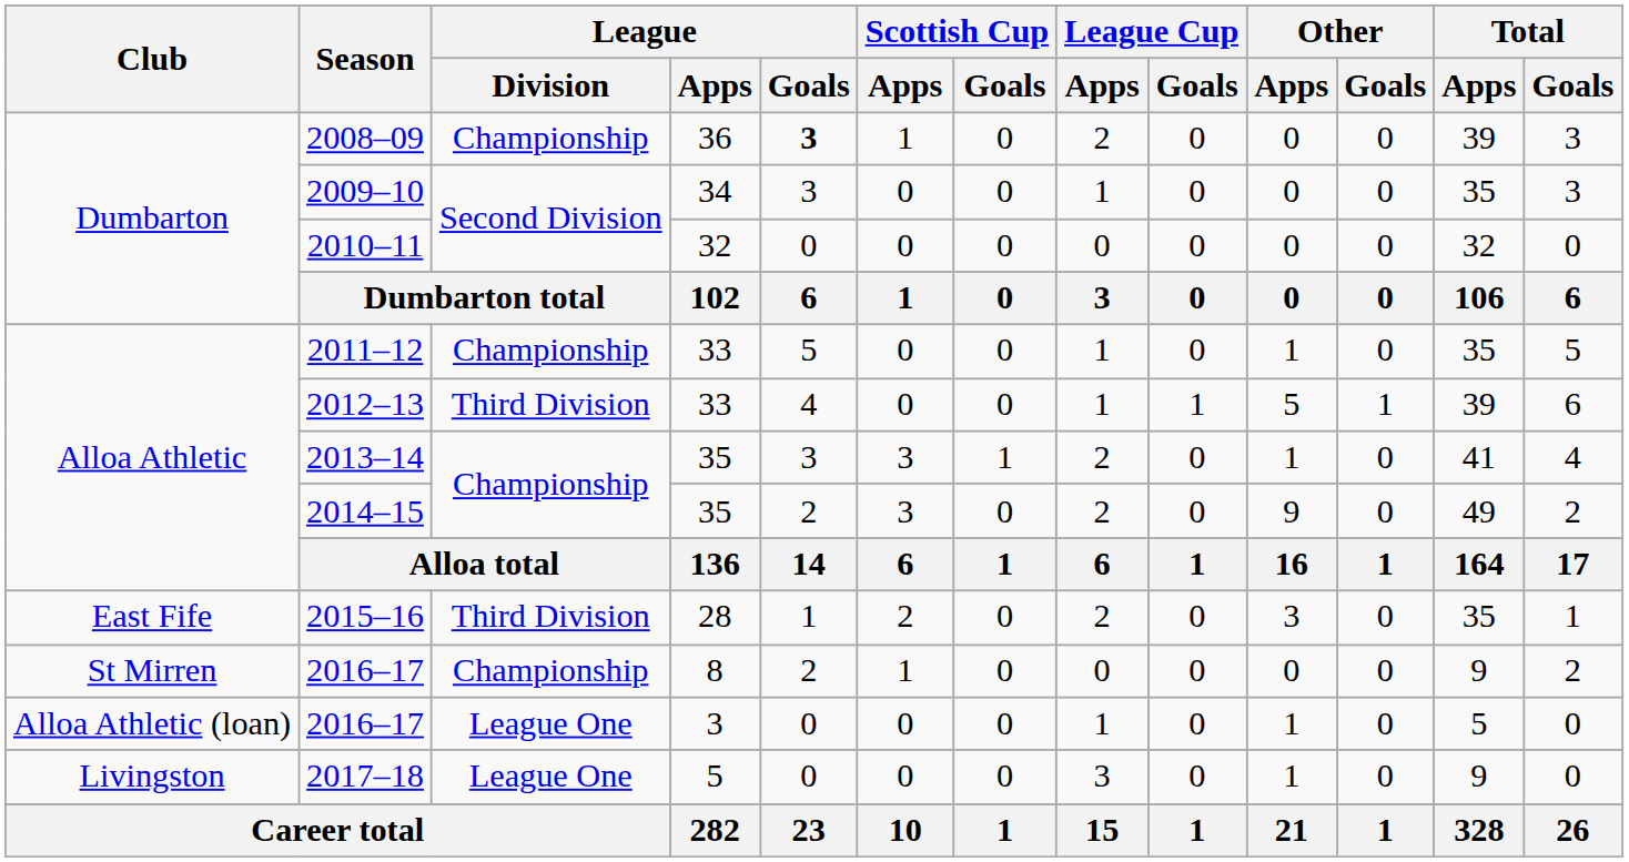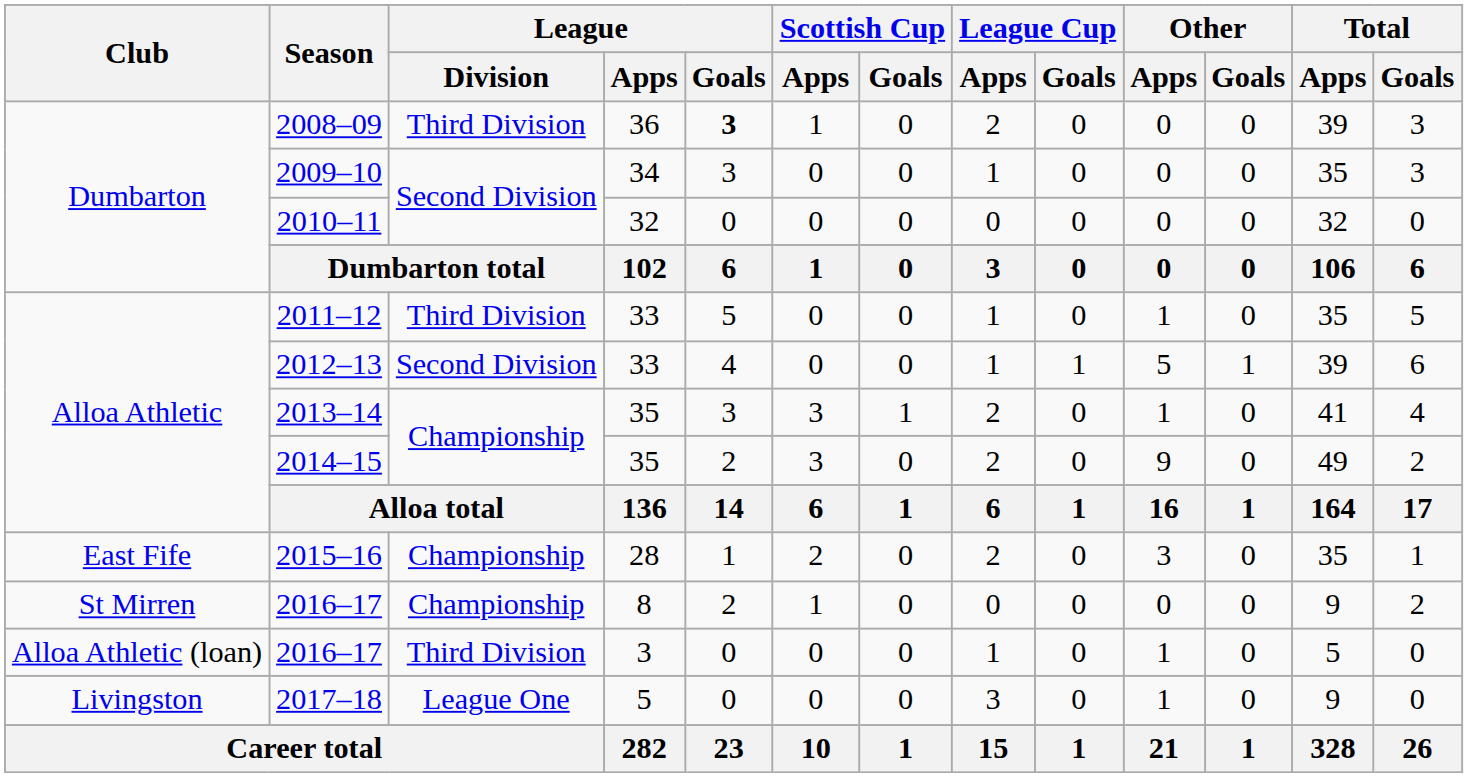2008–09 | League / Division: Championship -> Third Division
2011–12 | League / Division: Championship -> Third Division
2012–13 | League / Division: Third Division -> Second Division
2015–16 | League / Division: Third Division -> Championship
2016–17 / 3 | League / Division: League One -> Third Division
